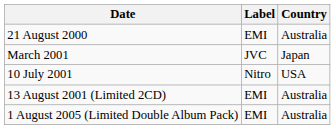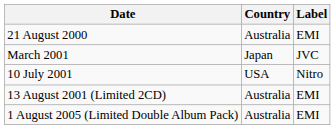columns swapped: Country <-> Label
